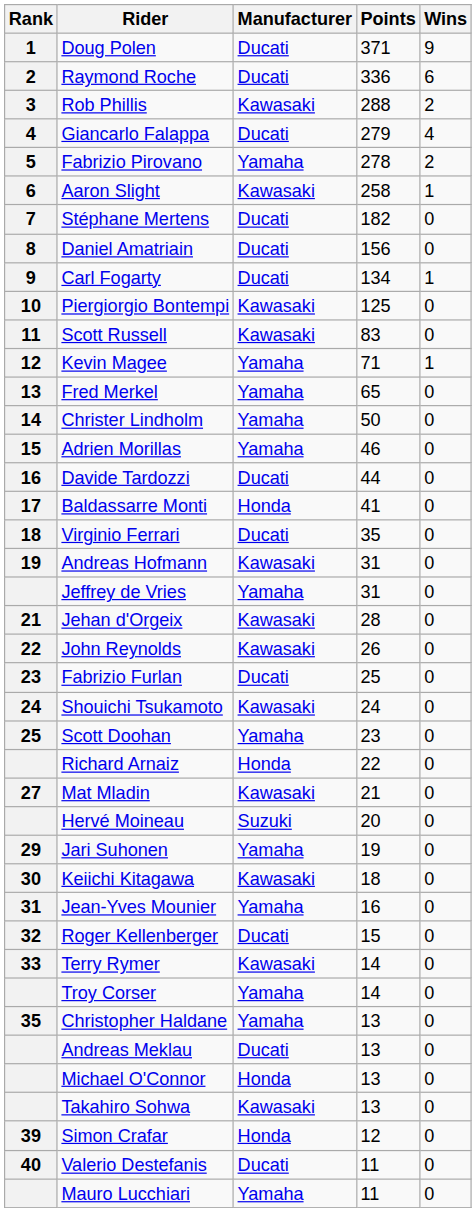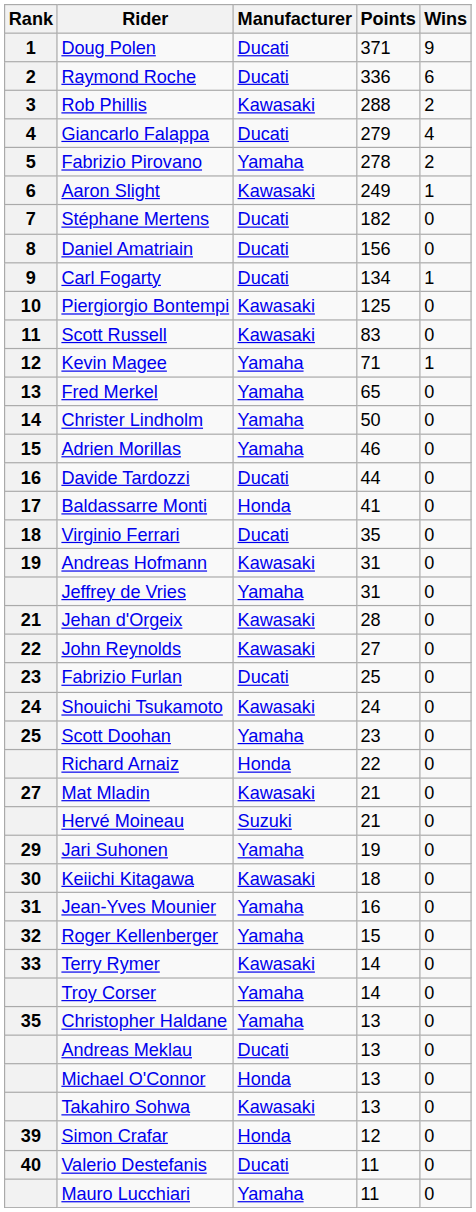Aaron Slight | Points: 258 -> 249
John Reynolds | Points: 26 -> 27
Hervé Moineau | Points: 20 -> 21
Roger Kellenberger | Manufacturer: Ducati -> Yamaha
